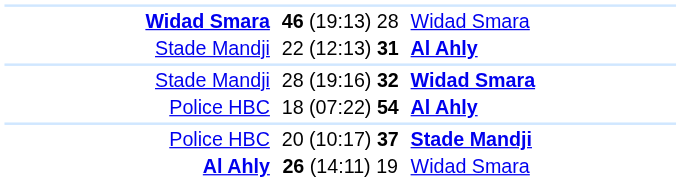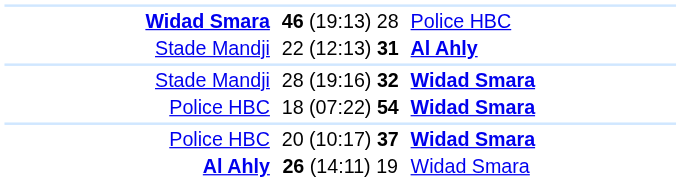46 (19:13) 28 | column 3: Widad Smara -> Police HBC
18 (07:22) 54 | column 3: Al Ahly -> Widad Smara
20 (10:17) 37 | column 3: Stade Mandji -> Widad Smara
